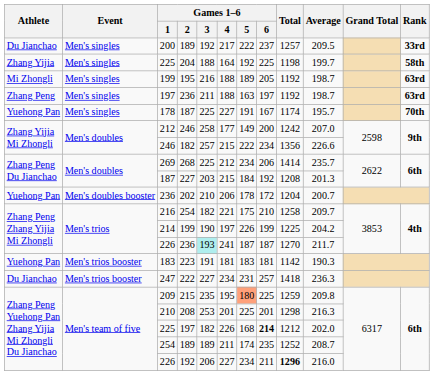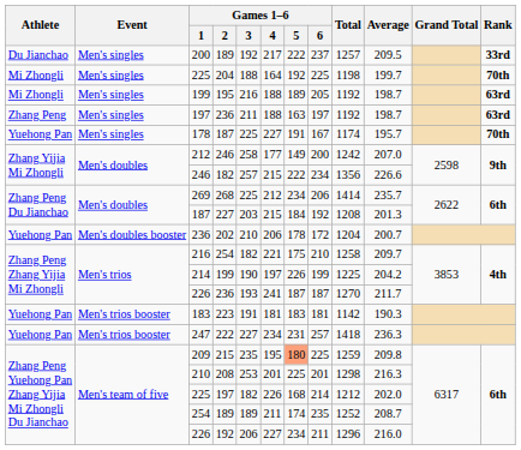225 / 204 | Athlete: Zhang Yijia -> Mi Zhongli
225 / 204 | Rank: 58th -> 70th
226 / 236 | Games 1–6 / 3: paleturquoise background -> no background
247 | Athlete: Du Jianchao -> Yuehong Pan
225 / 197 | Games 1–6 / 6: bold -> normal
226 / 192 | Total: bold -> normal
